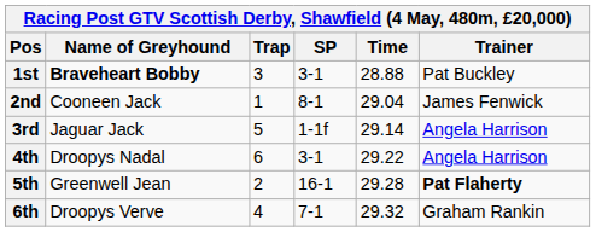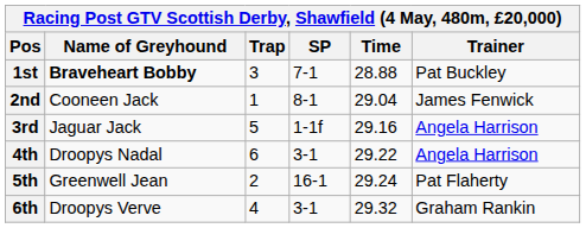1st | SP: 3-1 -> 7-1
3rd | Time: 29.14 -> 29.16
5th | Time: 29.28 -> 29.24
5th | Trainer: bold -> normal
6th | SP: 7-1 -> 3-1
